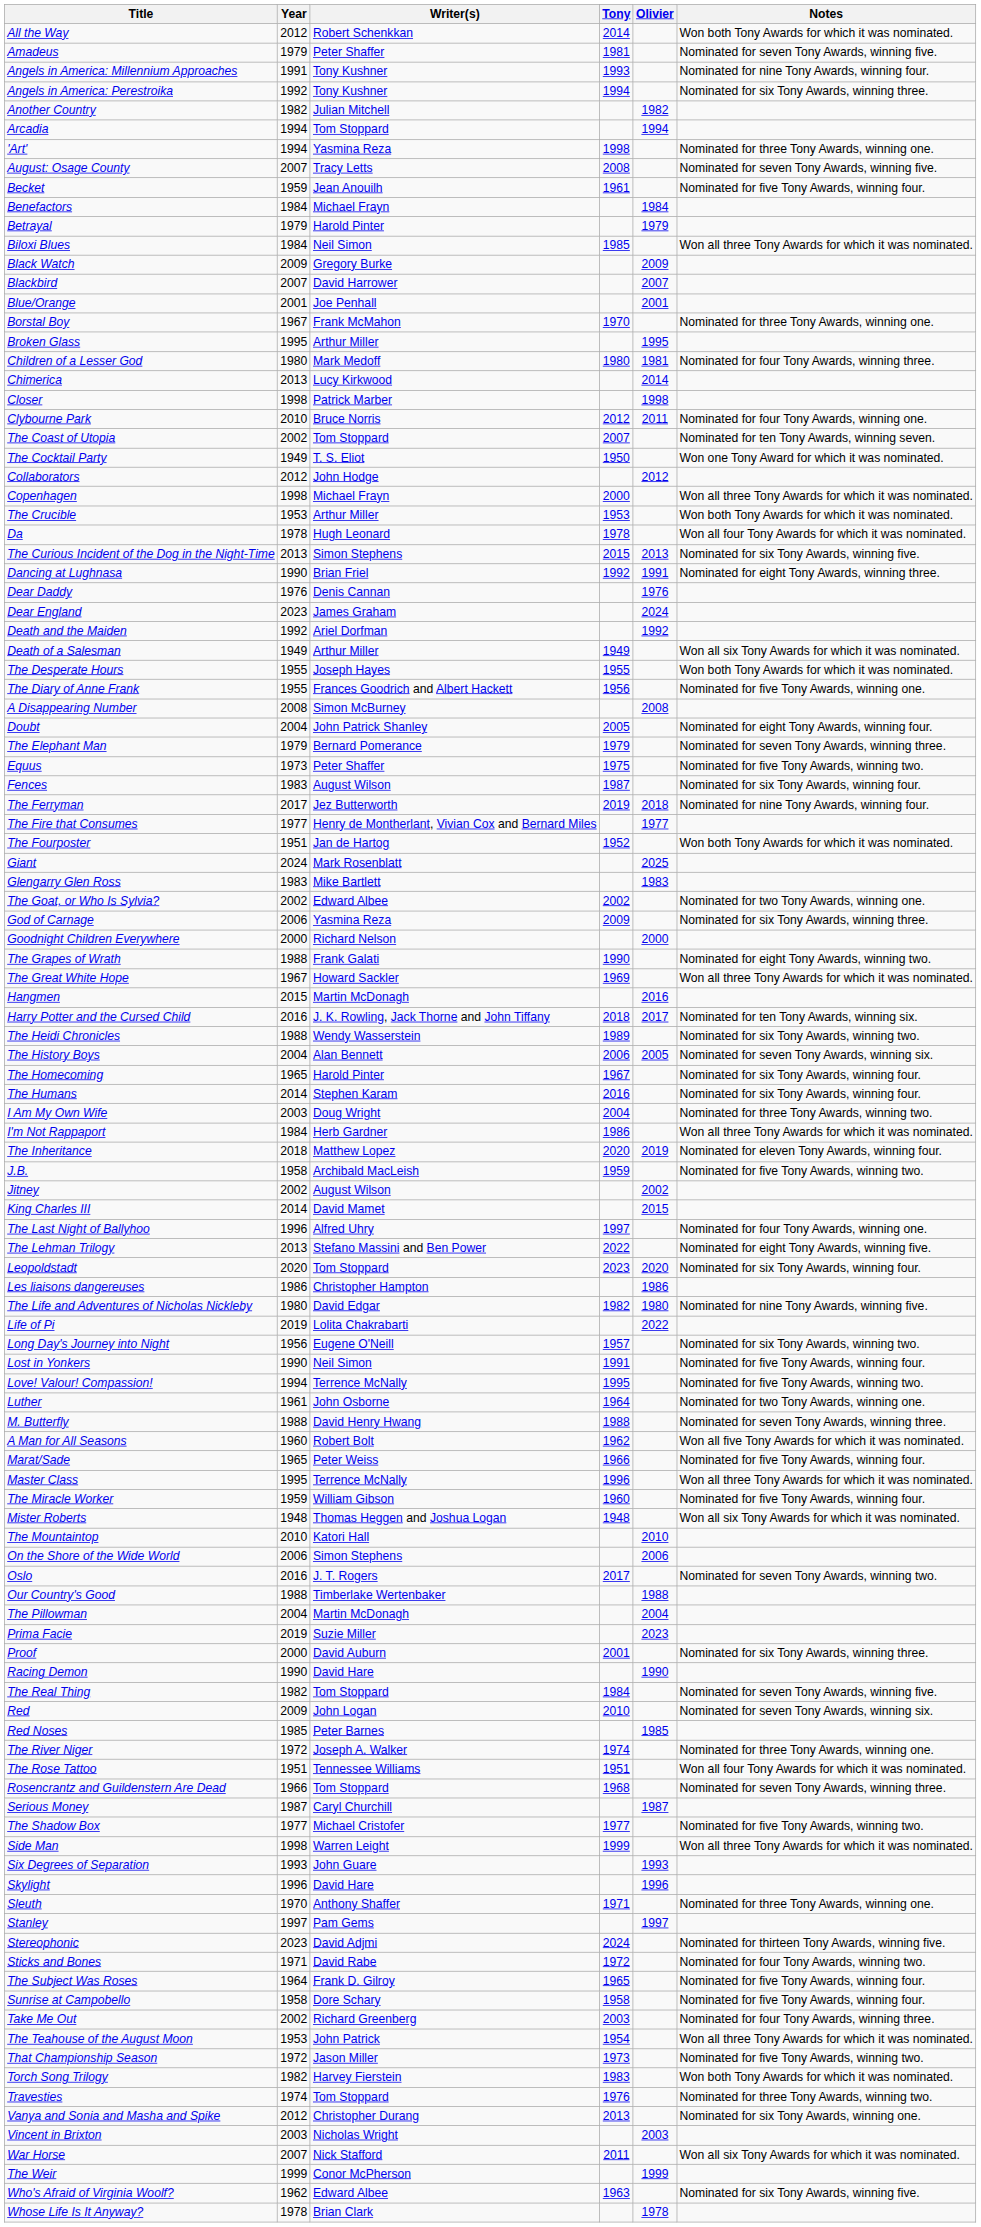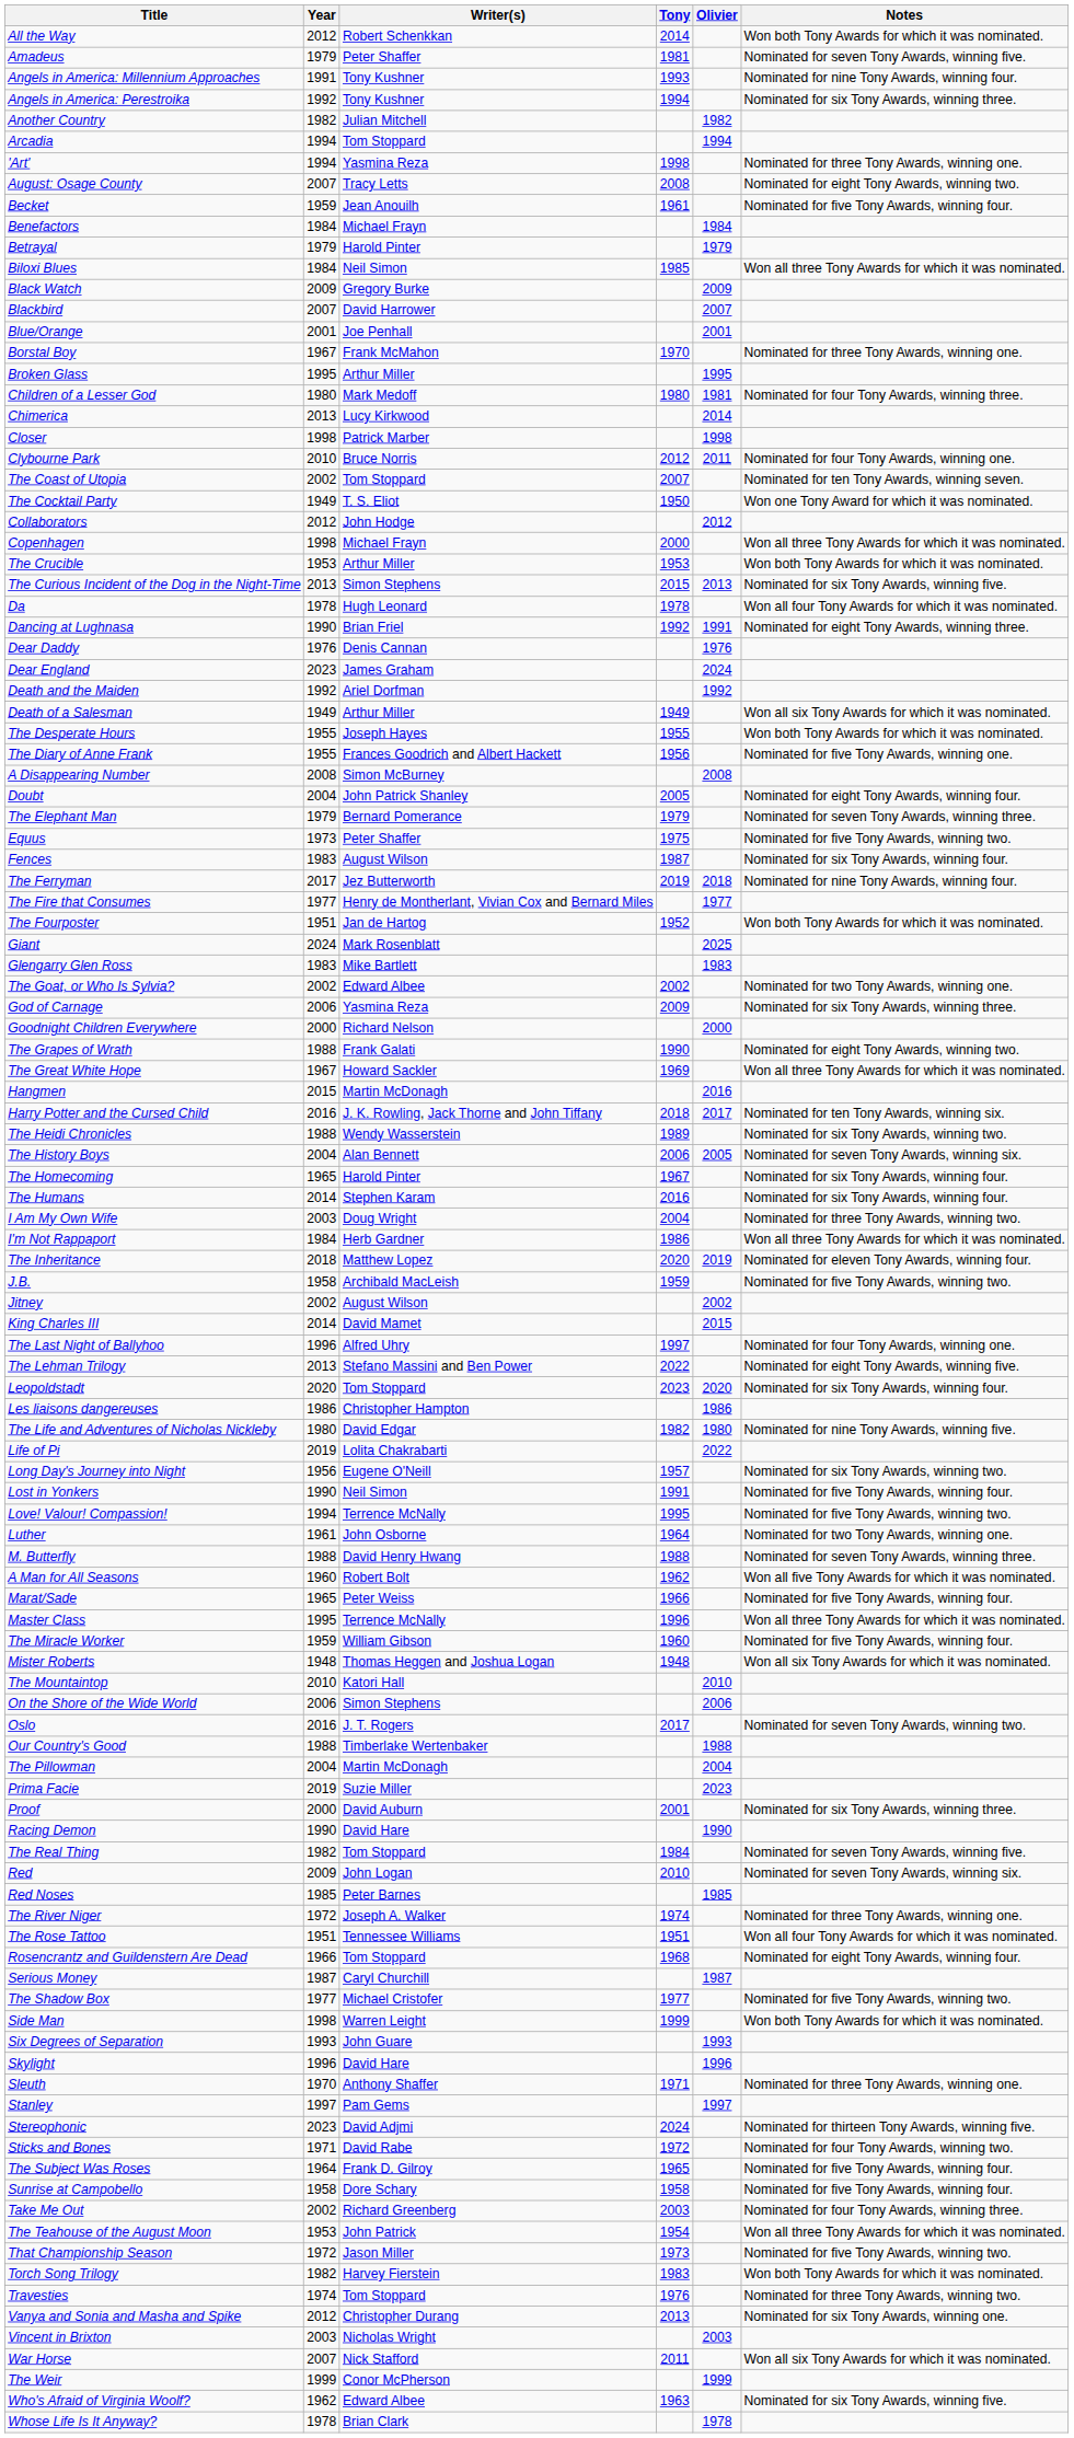August: Osage County | Notes: Nominated for seven Tony Awards, winning five. -> Nominated for eight Tony Awards, winning two.
rows swapped: The Curious Incident of the Dog in the Night-Time <-> Da
Rosencrantz and Guildenstern Are Dead | Notes: Nominated for seven Tony Awards, winning three. -> Nominated for eight Tony Awards, winning four.
Side Man | Notes: Won all three Tony Awards for which it was nominated. -> Won both Tony Awards for which it was nominated.
